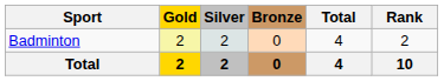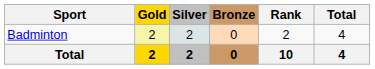columns swapped: Total <-> Rank
